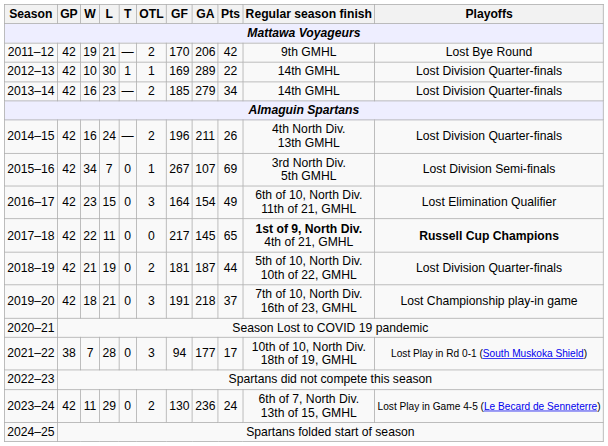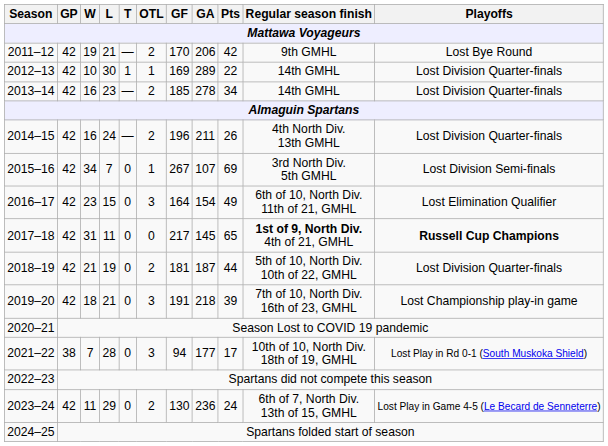2013–14 | GA: 279 -> 278
2017–18 | W: 22 -> 31
2019–20 | Pts: 37 -> 39
